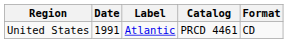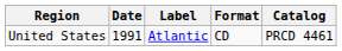columns swapped: Format <-> Catalog
